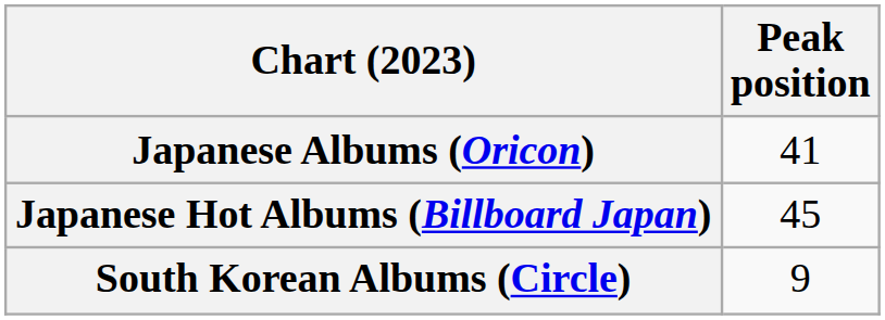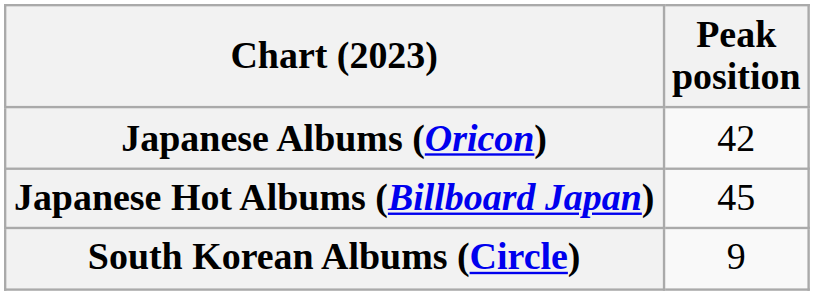Japanese Albums (Oricon) | Peak position: 41 -> 42
